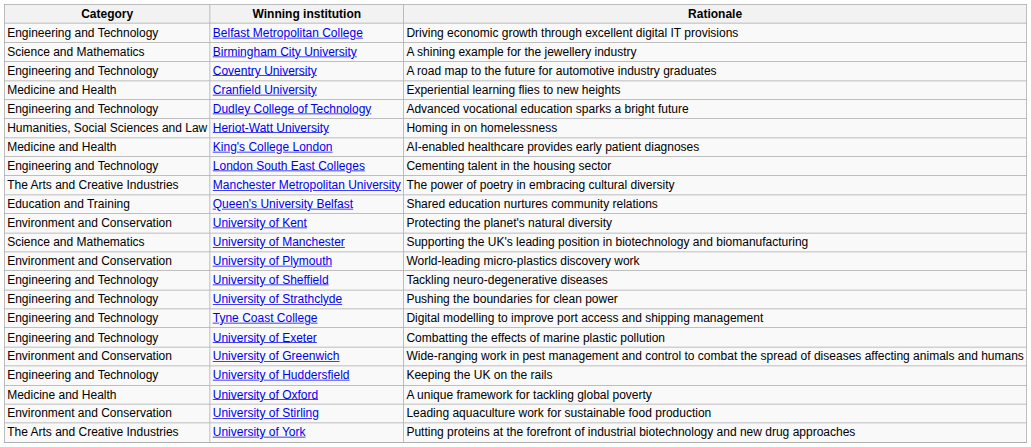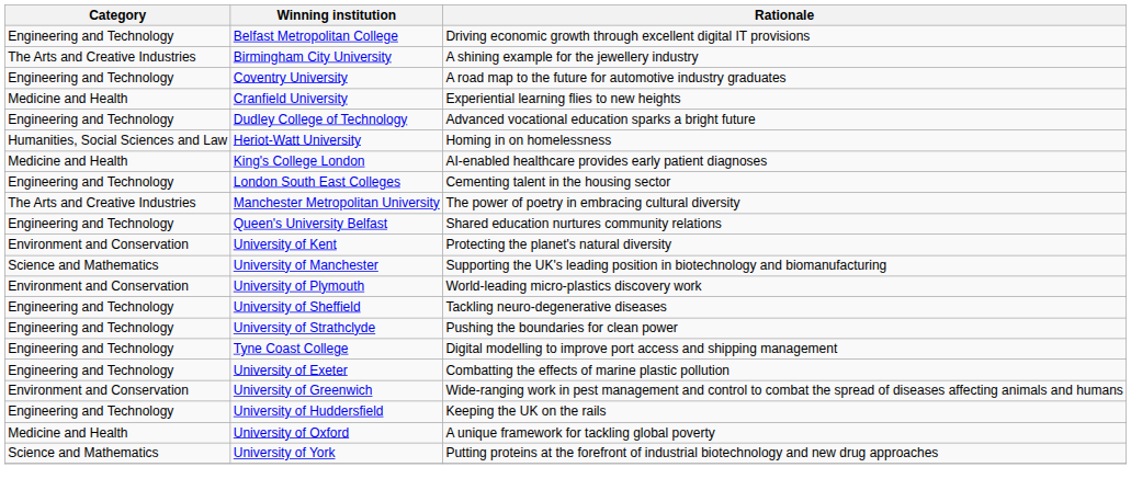Birmingham City University | Category: Science and Mathematics -> The Arts and Creative Industries
Queen's University Belfast | Category: Education and Training -> Engineering and Technology
- row: Environment and Conservation | University of Stirling | Leading aquaculture work for sustainable food production
University of York | Category: The Arts and Creative Industries -> Science and Mathematics
